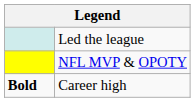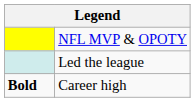rows swapped: NFL MVP & OPOTY <-> Led the league
